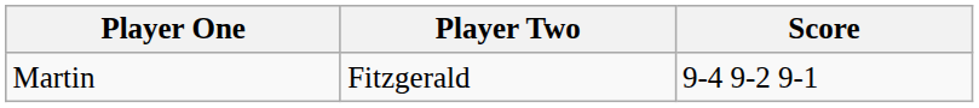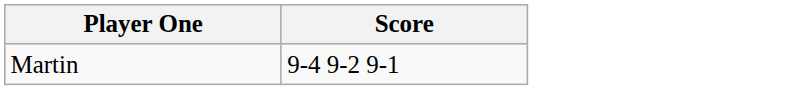- column: Player Two | Fitzgerald
